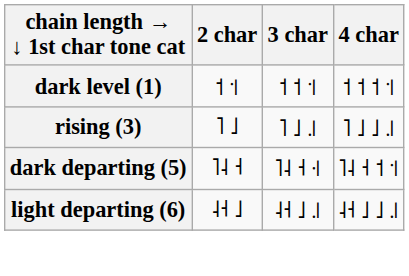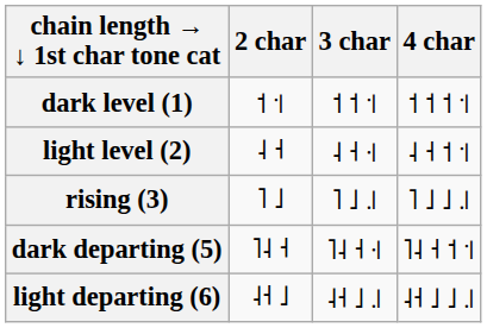+ row: light level (2) | ˨ ˧ | ˨ ˧ ꜊ | ˨ ˧ ˦ ꜉
